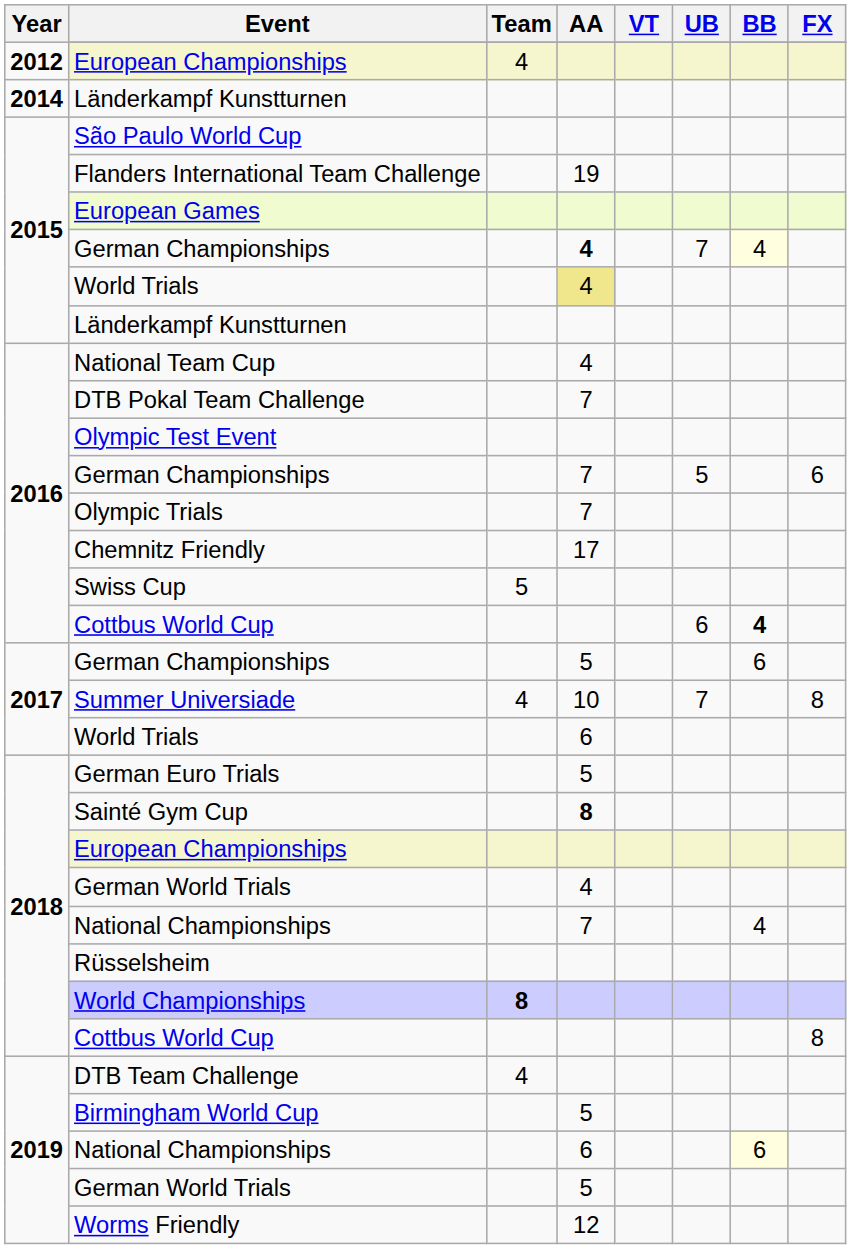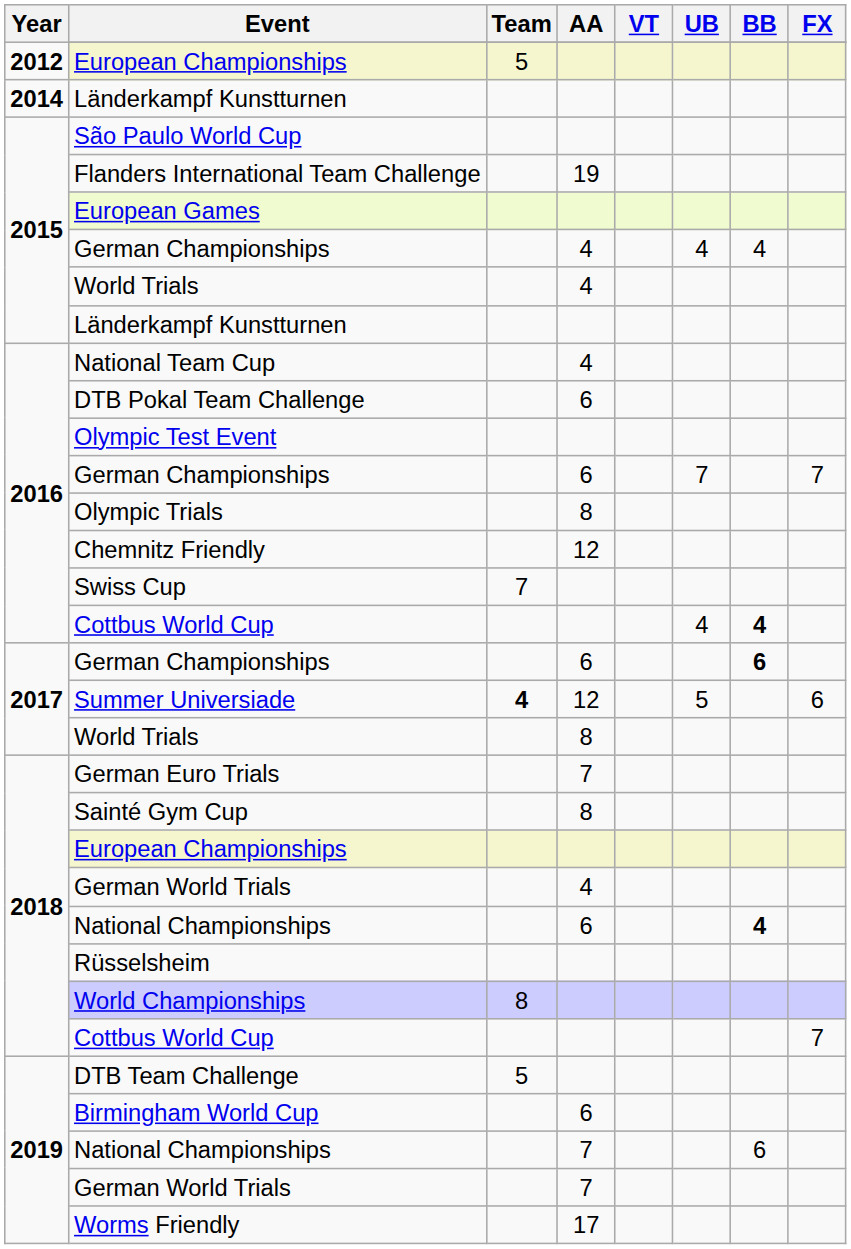2012 / European Championships | Team: 4 -> 5
2015 / German Championships | AA: bold -> normal
2015 / German Championships | UB: 7 -> 4
2015 / German Championships | BB: lightyellow background -> no background
2015 / World Trials | AA: khaki background -> no background
DTB Pokal Team Challenge | AA: 7 -> 6
2016 / German Championships | AA: 7 -> 6
2016 / German Championships | UB: 5 -> 7
2016 / German Championships | FX: 6 -> 7
Olympic Trials | AA: 7 -> 8
Chemnitz Friendly | AA: 17 -> 12
Swiss Cup | Team: 5 -> 7
2016 / Cottbus World Cup | UB: 6 -> 4
2017 / German Championships | AA: 5 -> 6
2017 / German Championships | BB: normal -> bold
Summer Universiade | Team: normal -> bold
Summer Universiade | AA: 10 -> 12
Summer Universiade | UB: 7 -> 5
Summer Universiade | FX: 8 -> 6
2017 / World Trials | AA: 6 -> 8
German Euro Trials | AA: 5 -> 7
Sainté Gym Cup | AA: bold -> normal
2018 / National Championships | AA: 7 -> 6
2018 / National Championships | BB: normal -> bold
World Championships | Team: bold -> normal
2018 / Cottbus World Cup | FX: 8 -> 7
DTB Team Challenge | Team: 4 -> 5
Birmingham World Cup | AA: 5 -> 6
2019 / National Championships | AA: 6 -> 7
2019 / National Championships | BB: lightyellow background -> no background
2019 / German World Trials | AA: 5 -> 7
Worms Friendly | AA: 12 -> 17
